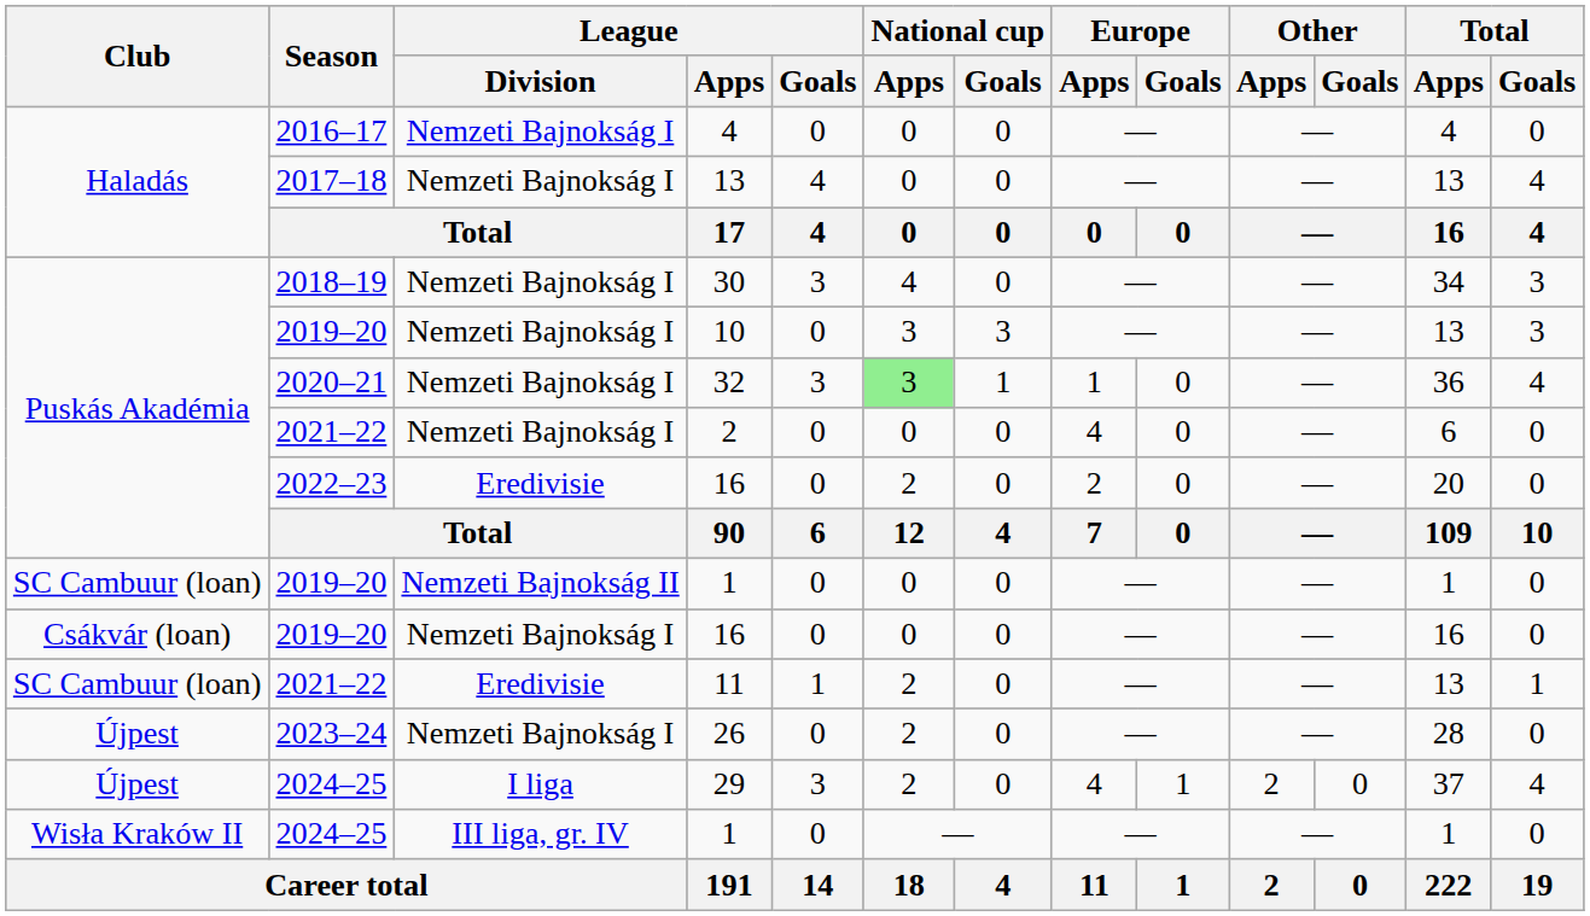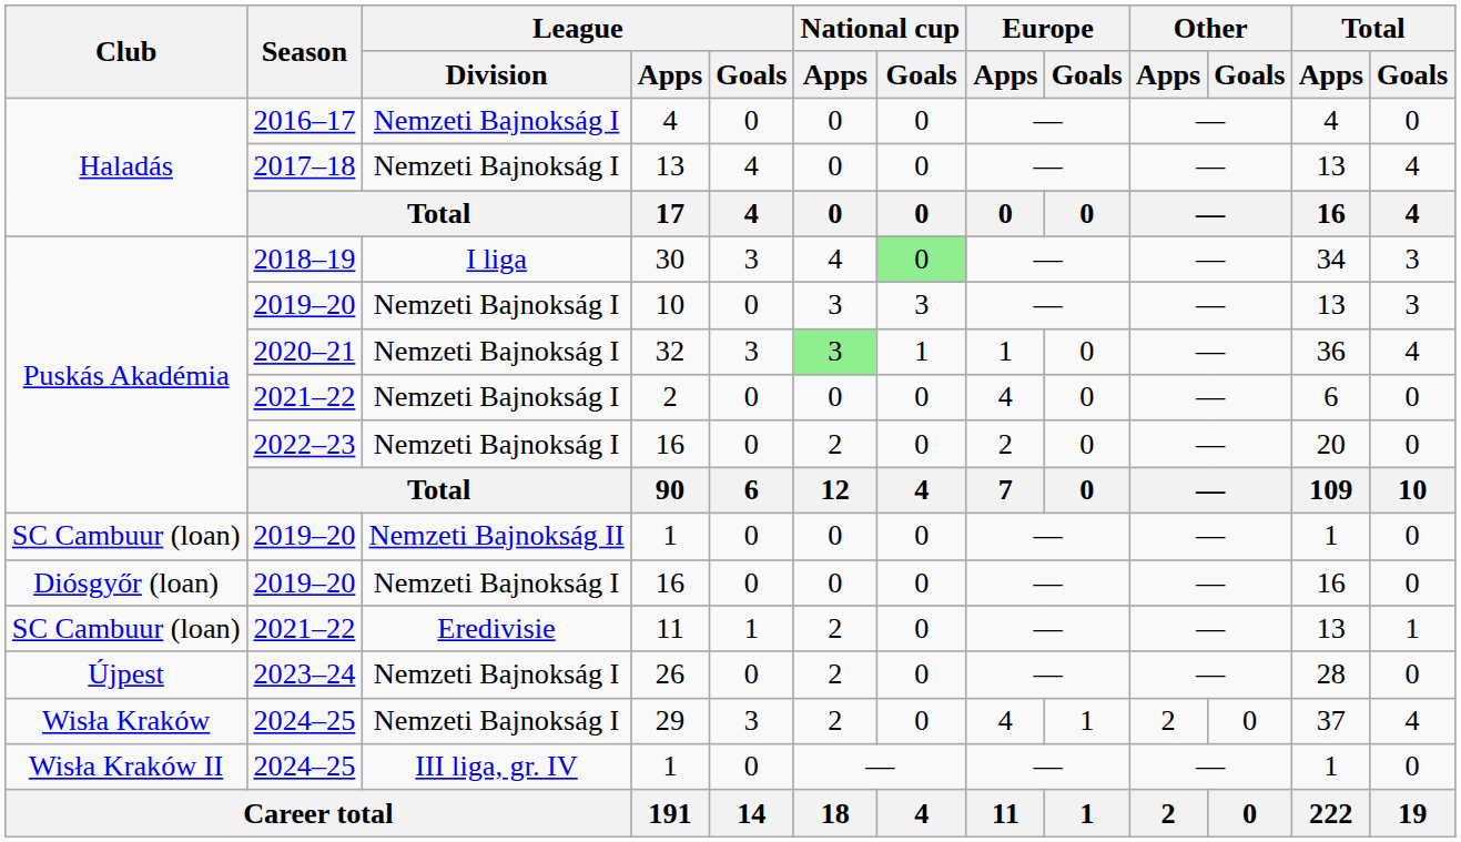30 | League / Division: Nemzeti Bajnokság I -> I liga
30 | National cup / Goals: no background -> lightgreen background
2022–23 / 16 | League / Division: Eredivisie -> Nemzeti Bajnokság I
2019–20 / 16 | Club: Csákvár (loan) -> Diósgyőr (loan)
29 | Club: Újpest -> Wisła Kraków
29 | League / Division: I liga -> Nemzeti Bajnokság I
